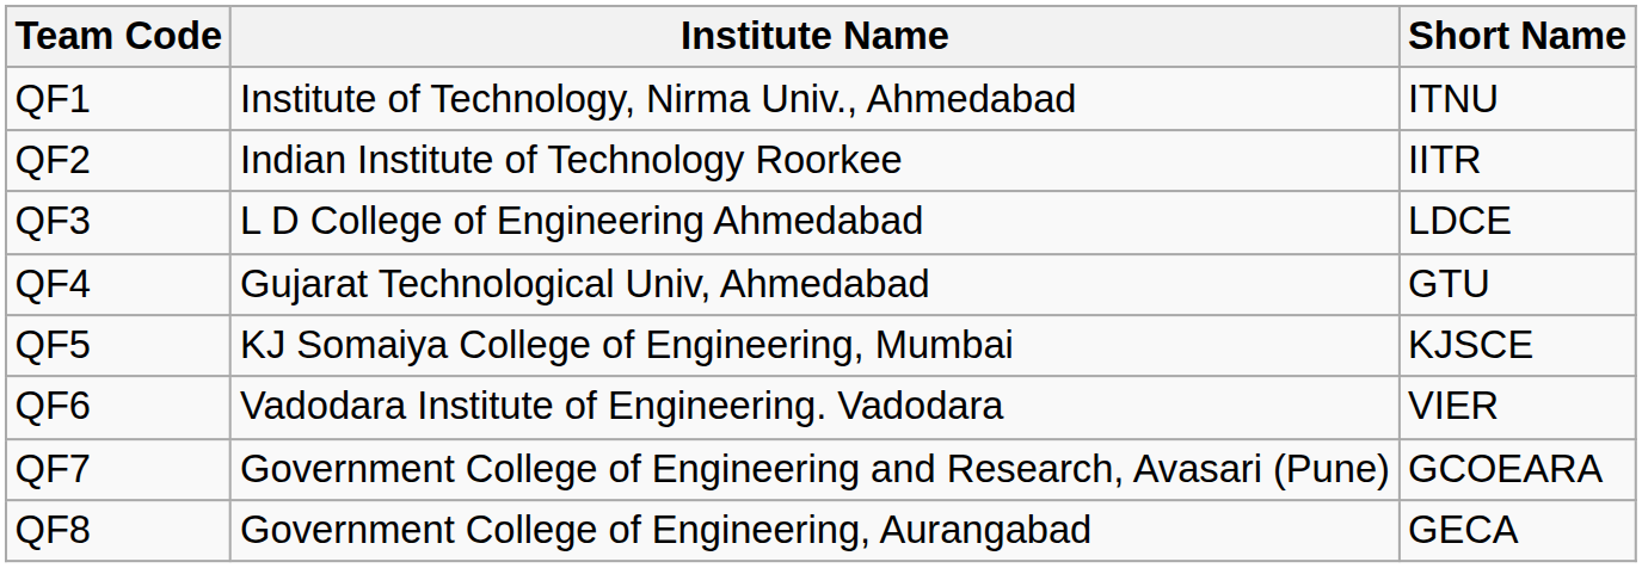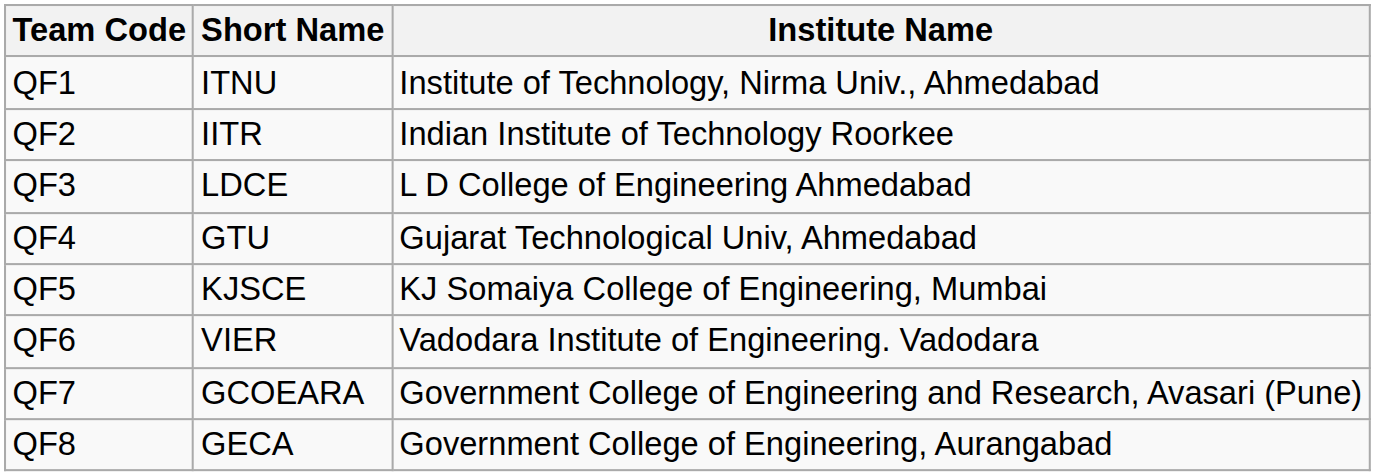columns swapped: Institute Name <-> Short Name
